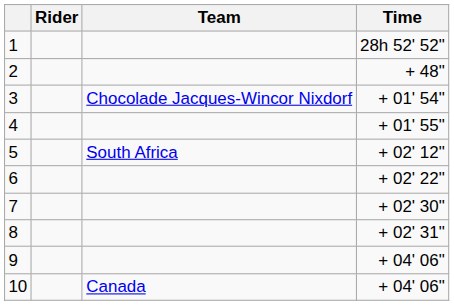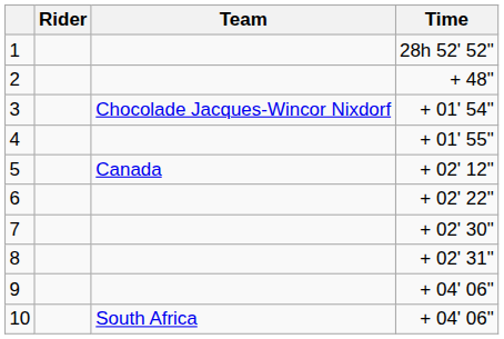5 | Team: South Africa -> Canada
10 | Team: Canada -> South Africa
